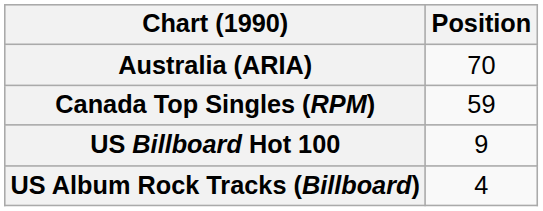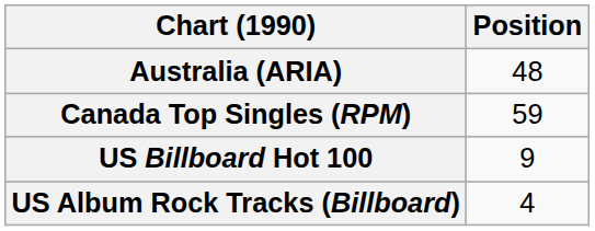Australia (ARIA) | Position: 70 -> 48
